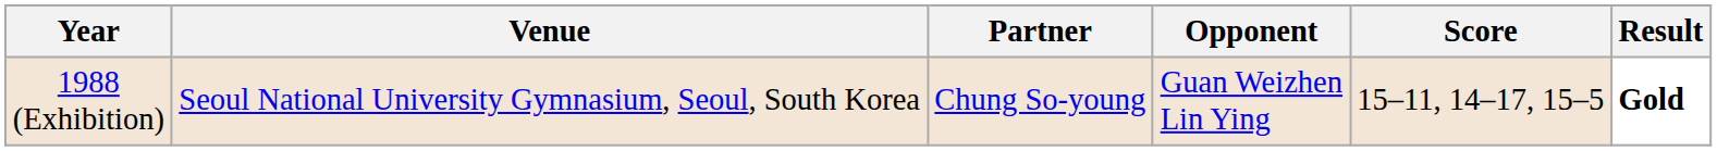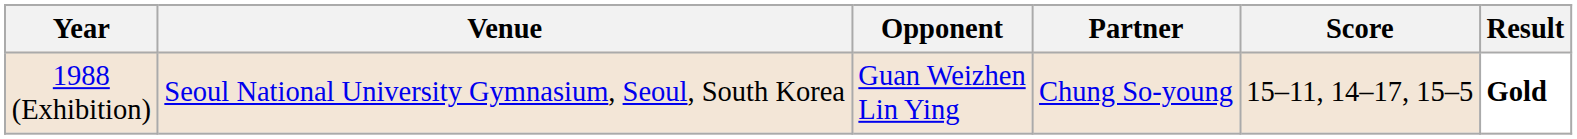columns swapped: Partner <-> Opponent
